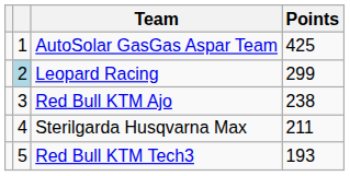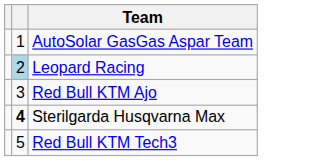- column: Points | 425 | 299 | 238 | 211 | 193
Sterilgarda Husqvarna Max | column 2: normal -> bold
